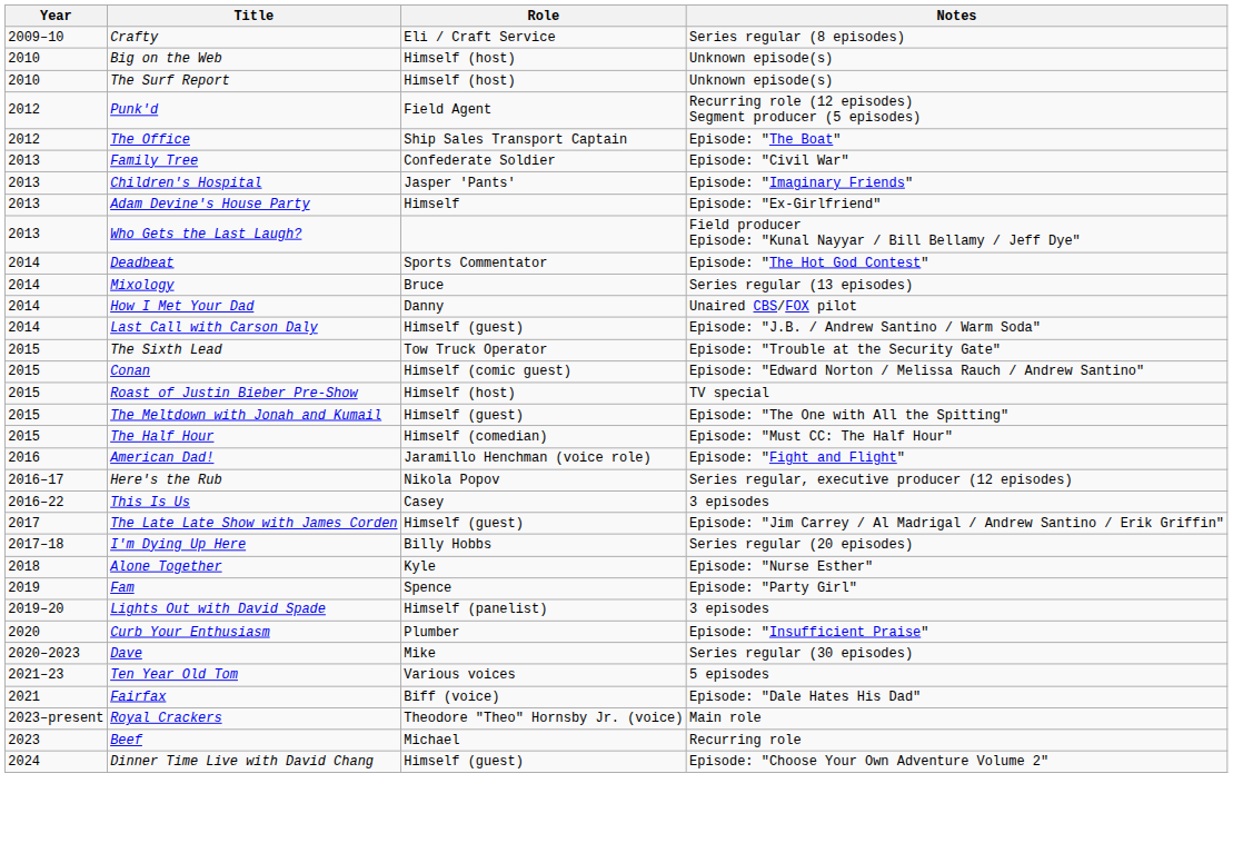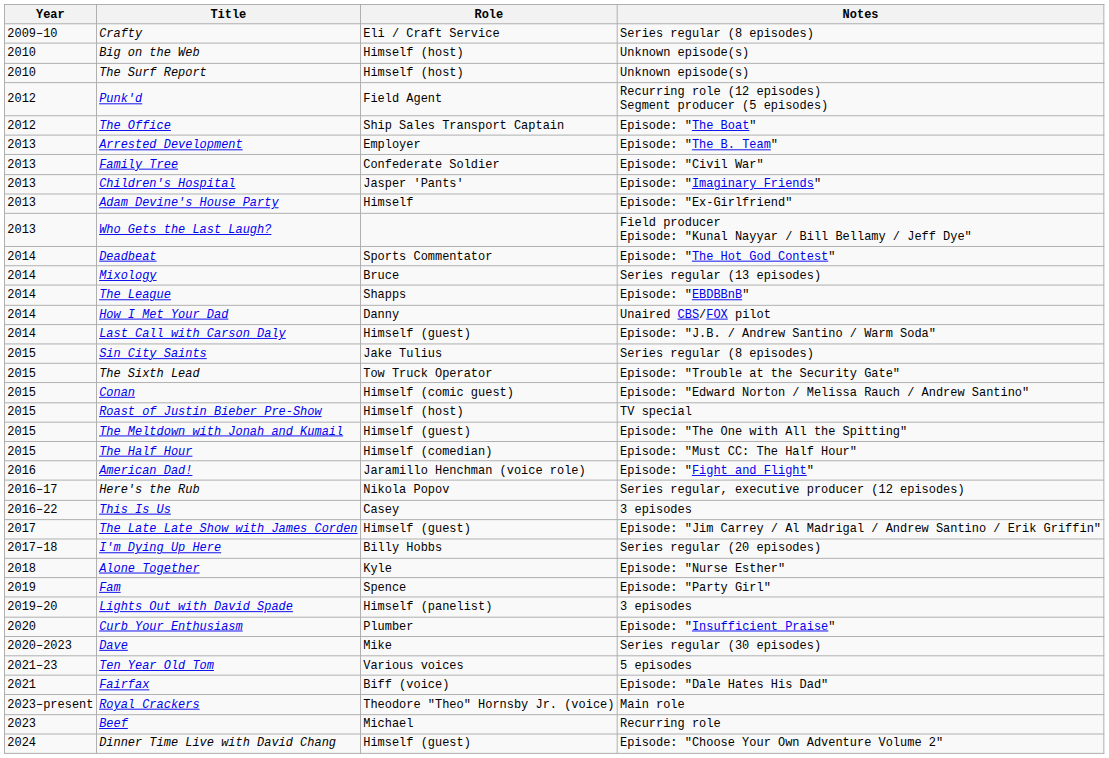+ row: 2013 | Arrested Development | Employer | Episode: "The B. Team"
+ row: 2014 | The League | Shapps | Episode: "EBDBBnB"
+ row: 2015 | Sin City Saints | Jake Tulius | Series regular (8 episodes)
